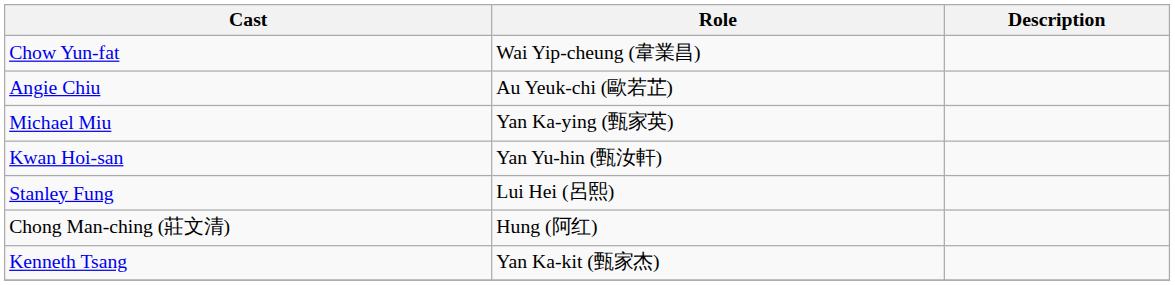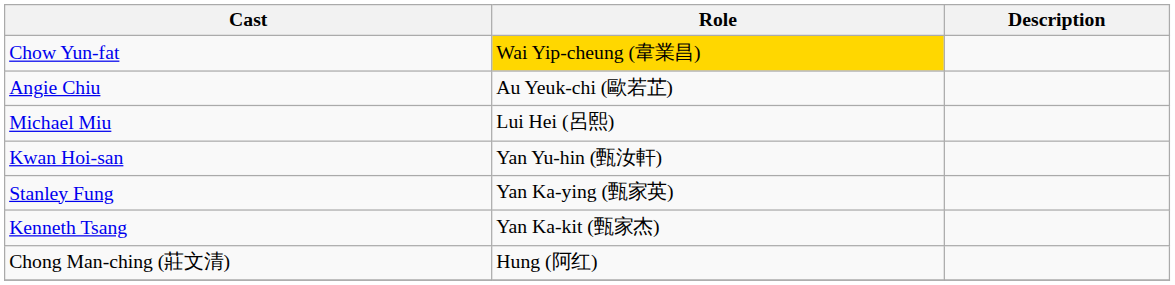Chow Yun-fat | Role: no background -> gold background
Michael Miu | Role: Yan Ka-ying (甄家英) -> Lui Hei (呂熙)
Stanley Fung | Role: Lui Hei (呂熙) -> Yan Ka-ying (甄家英)
rows swapped: Kenneth Tsang <-> Chong Man-ching (莊文清)
